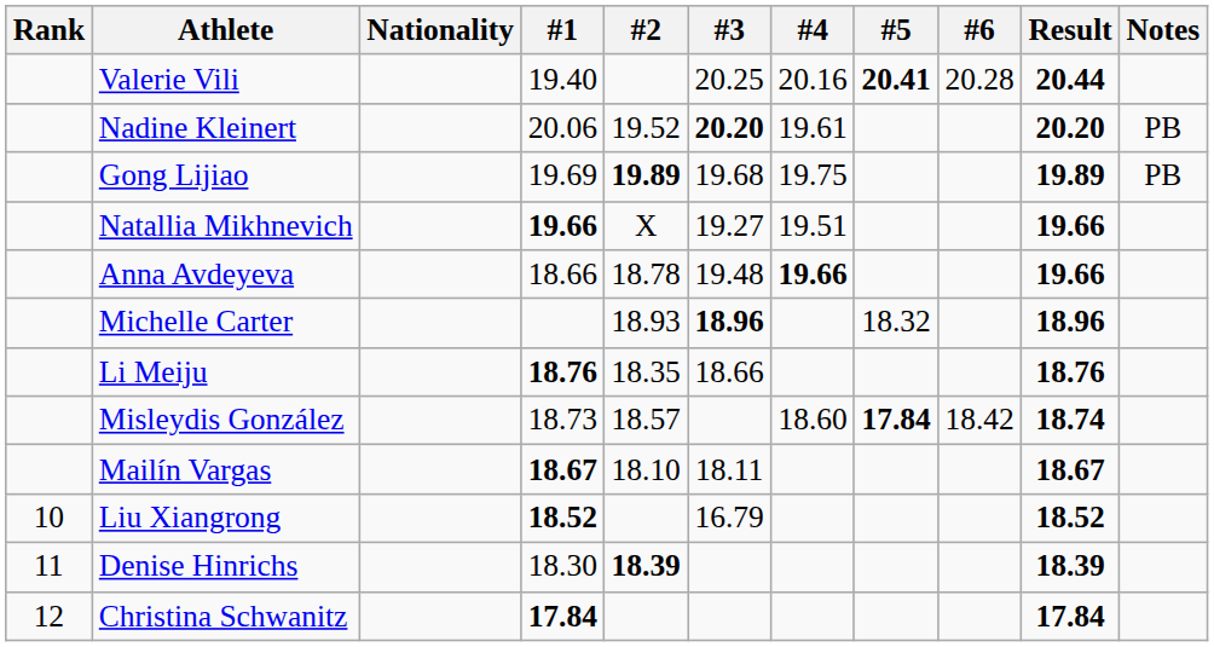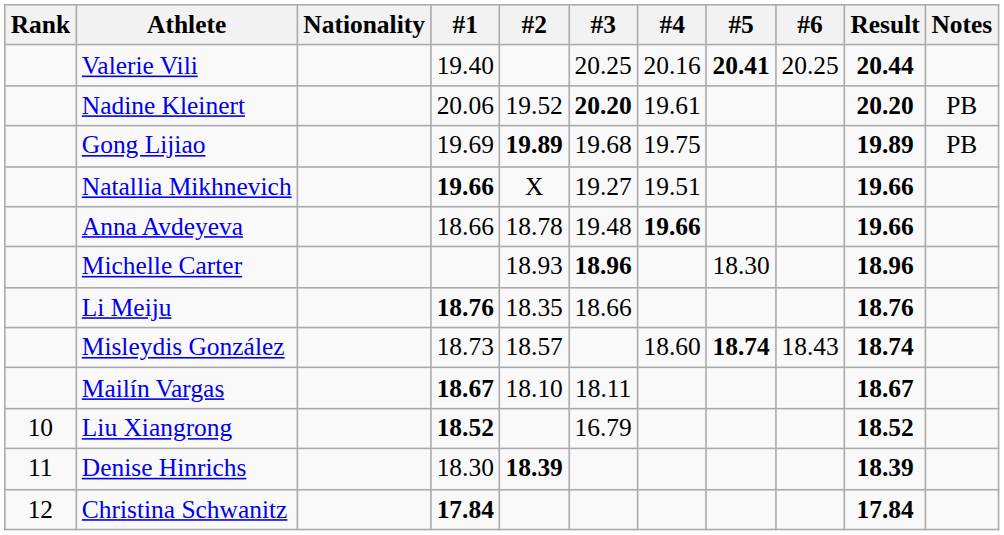Valerie Vili | #6: 20.28 -> 20.25
Michelle Carter | #5: 18.32 -> 18.30
Misleydis González | #5: 17.84 -> 18.74
Misleydis González | #6: 18.42 -> 18.43
